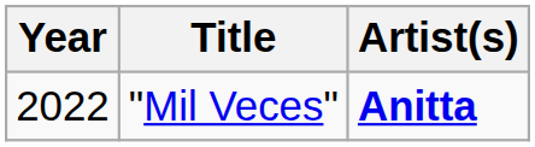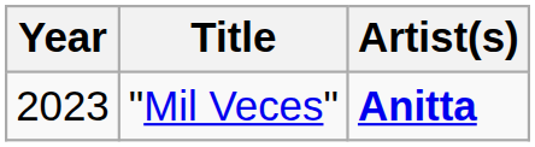"Mil Veces" | Year: 2022 -> 2023
